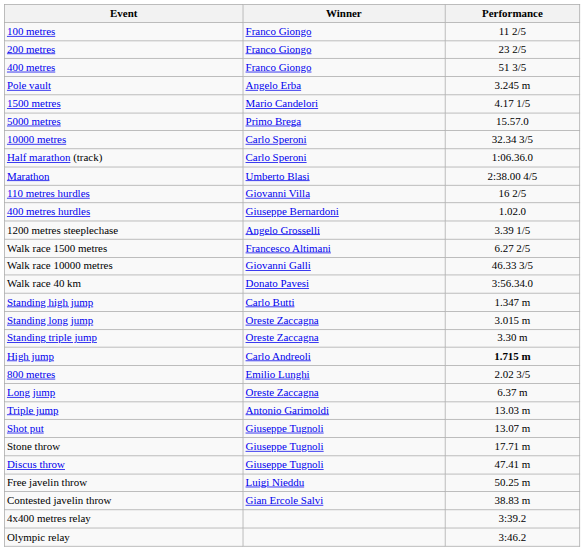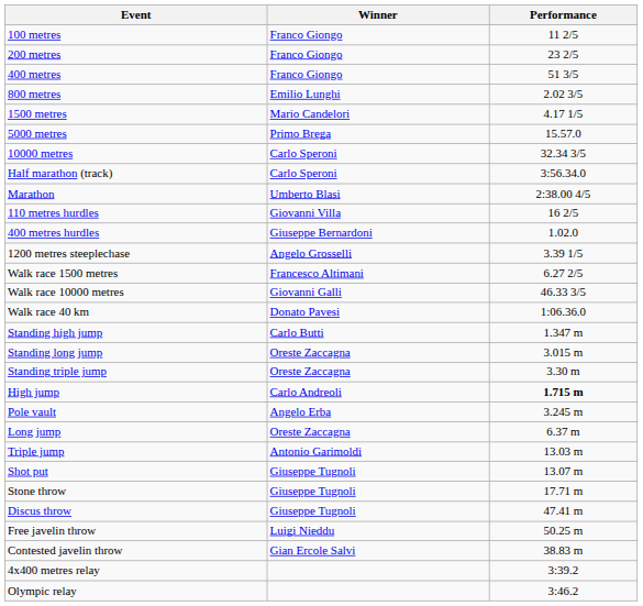rows swapped: 800 metres <-> Pole vault
Half marathon (track) | Performance: 1:06.36.0 -> 3:56.34.0
Walk race 40 km | Performance: 3:56.34.0 -> 1:06.36.0
